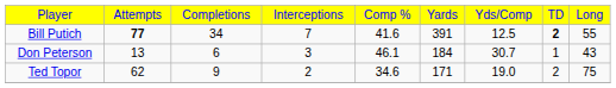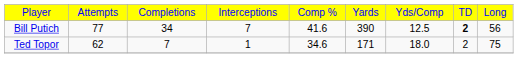Bill Putich | column 2: bold -> normal
Bill Putich | column 6: 391 -> 390
Bill Putich | column 9: 55 -> 56
- row: Don Peterson | 13 | 6 | 3 | 46.1 | 184 | 30.7 | 1 | 43
Ted Topor | column 3: 9 -> 7
Ted Topor | column 4: 2 -> 1
Ted Topor | column 7: 19.0 -> 18.0
